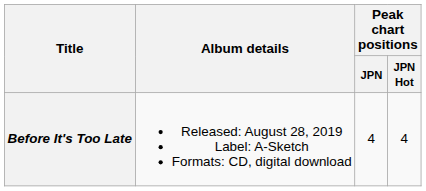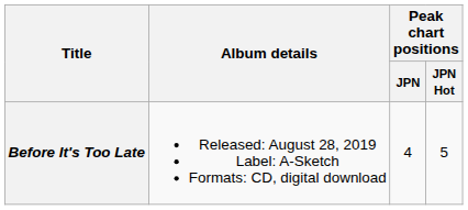Before It's Too Late | Peak chart positions / JPN Hot: 4 -> 5
